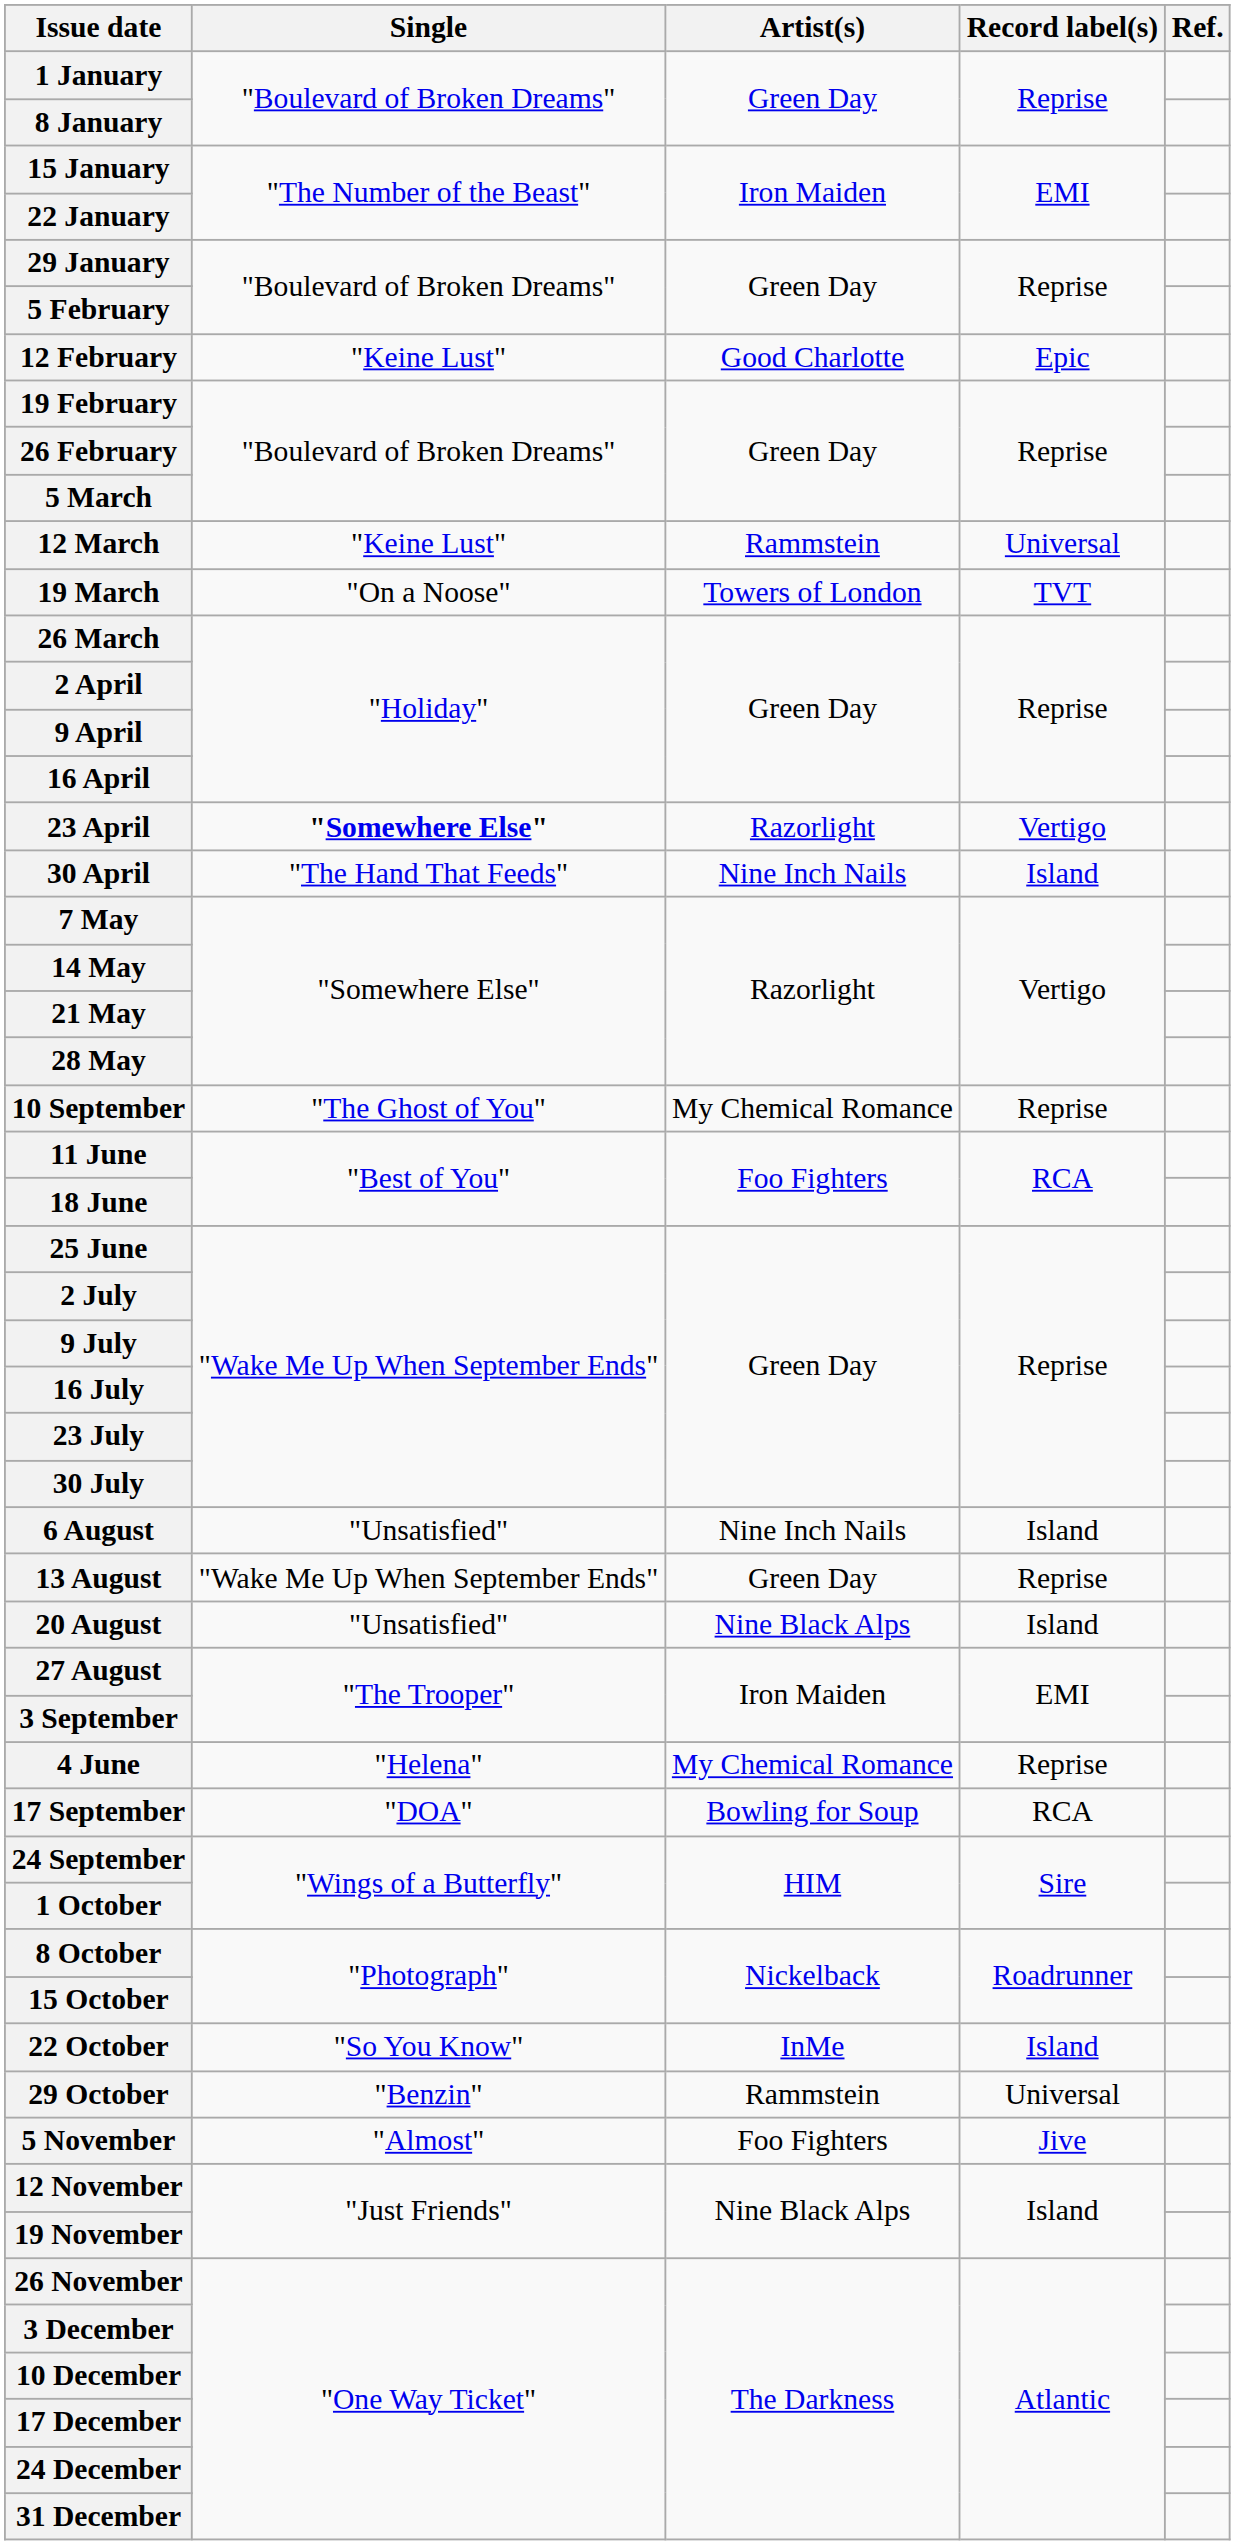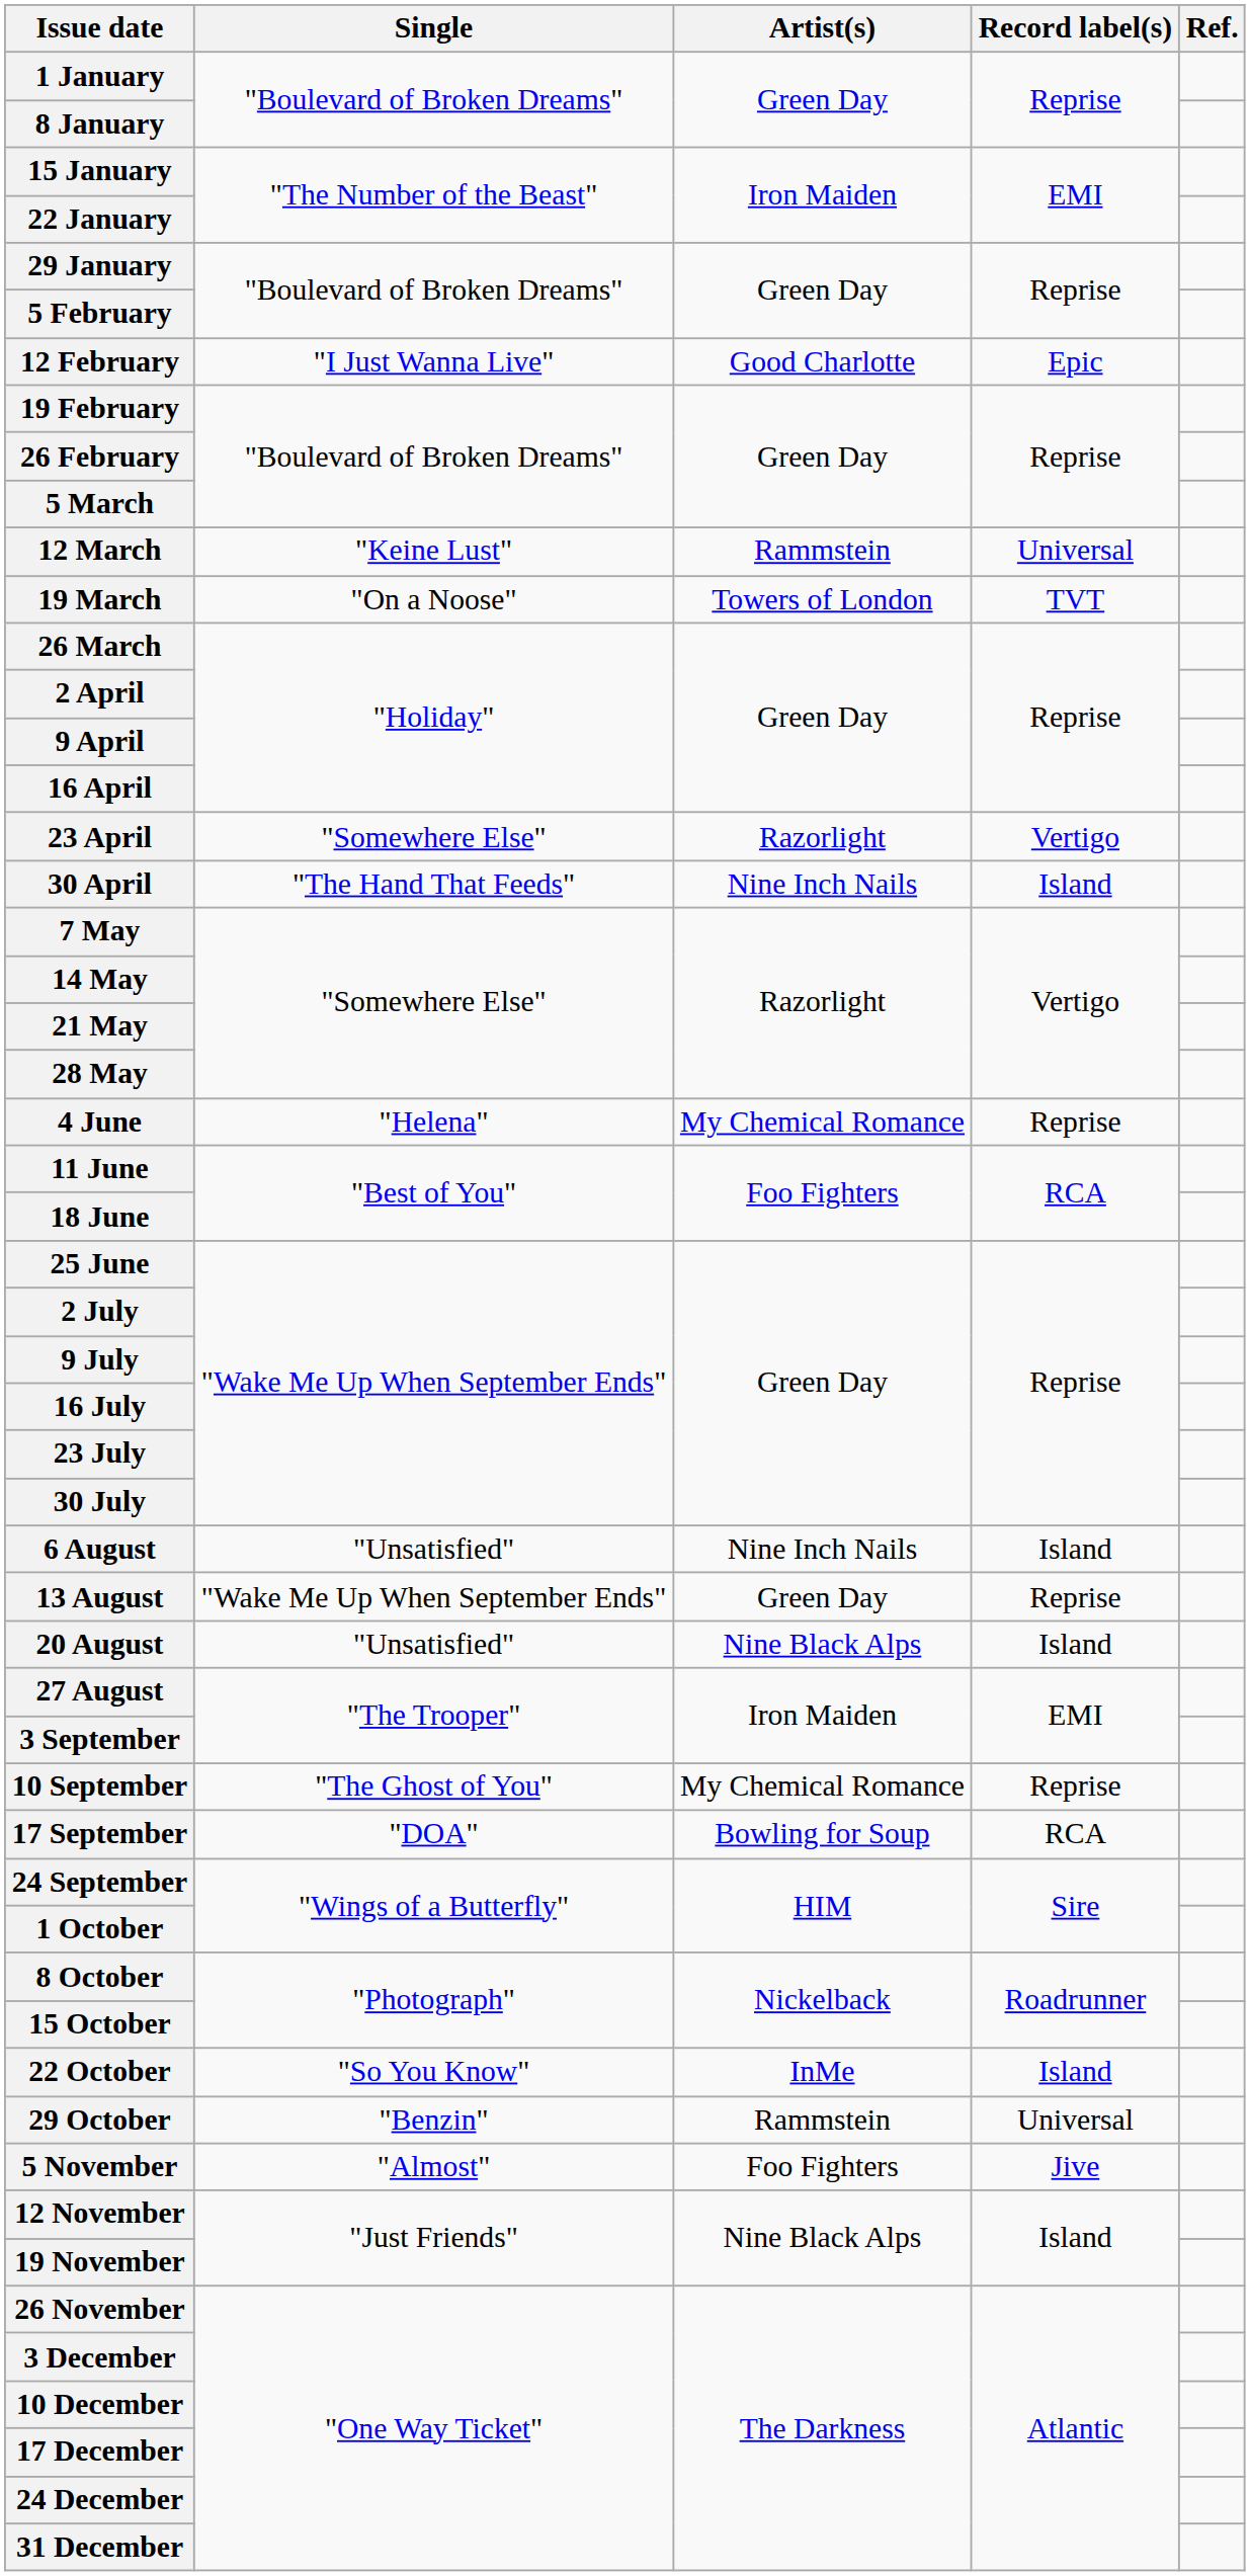12 February | Single: "Keine Lust" -> "I Just Wanna Live"
23 April | Single: bold -> normal
rows swapped: 4 June <-> 10 September
